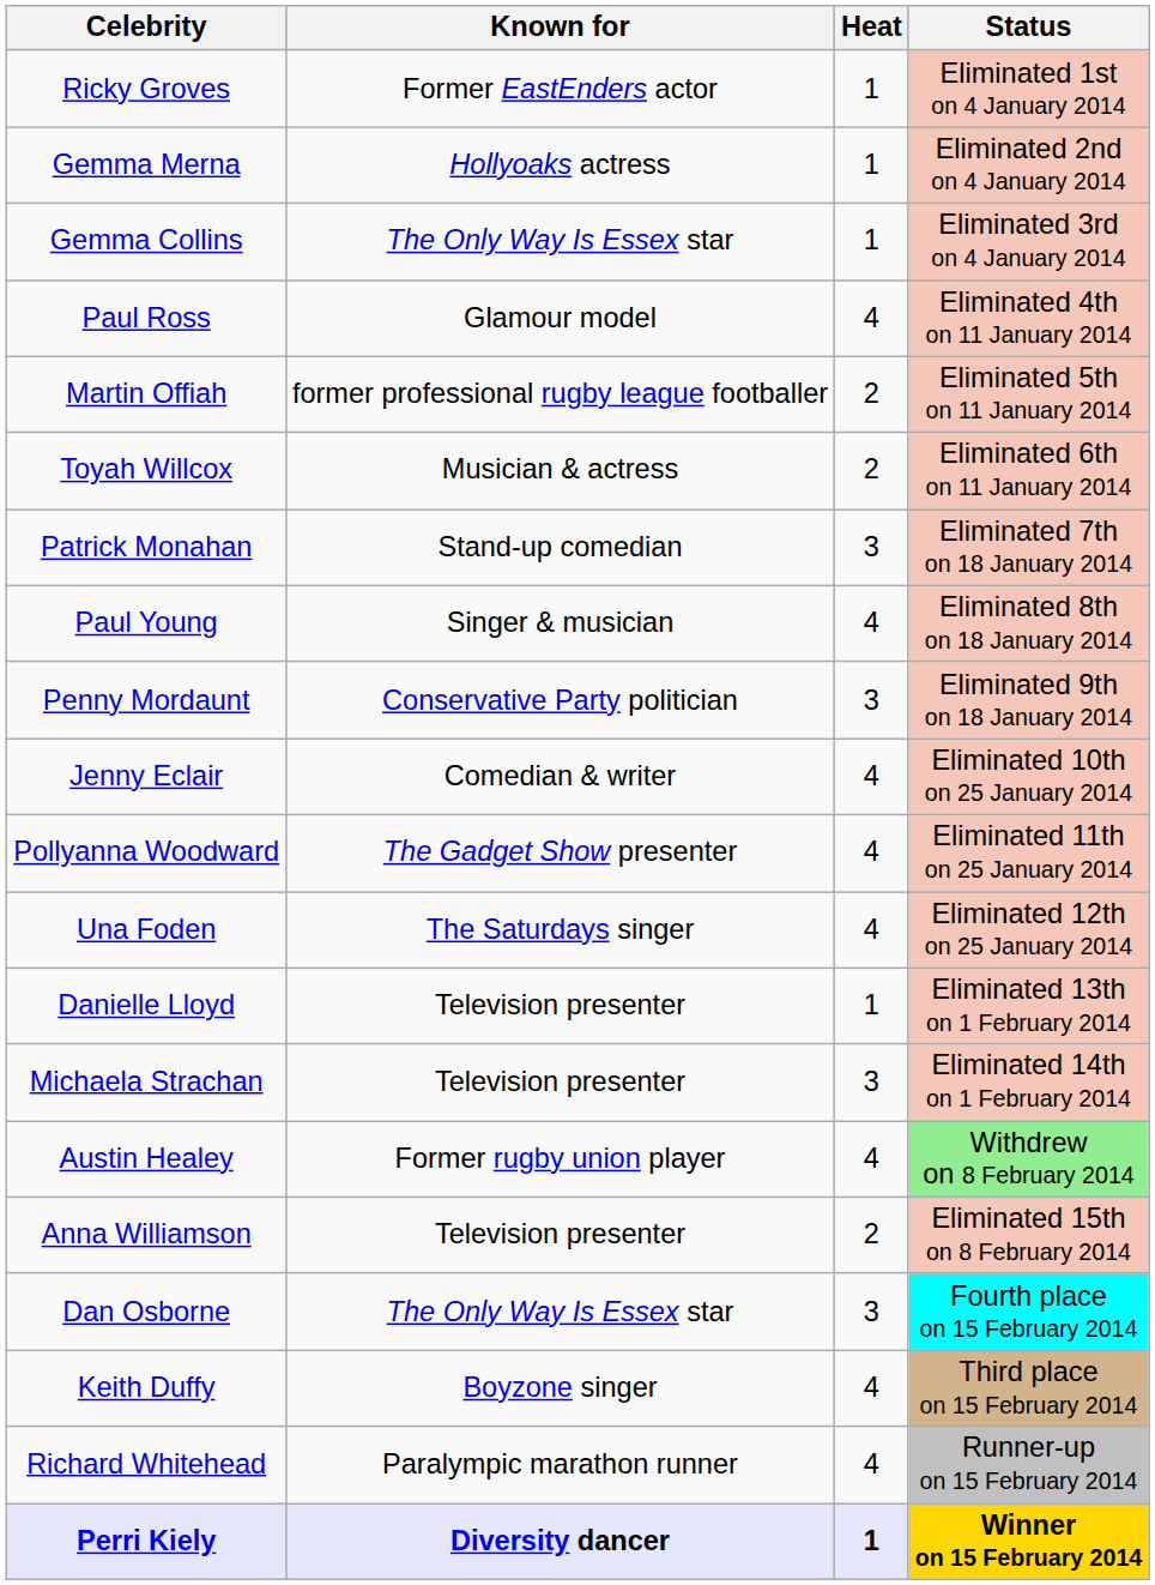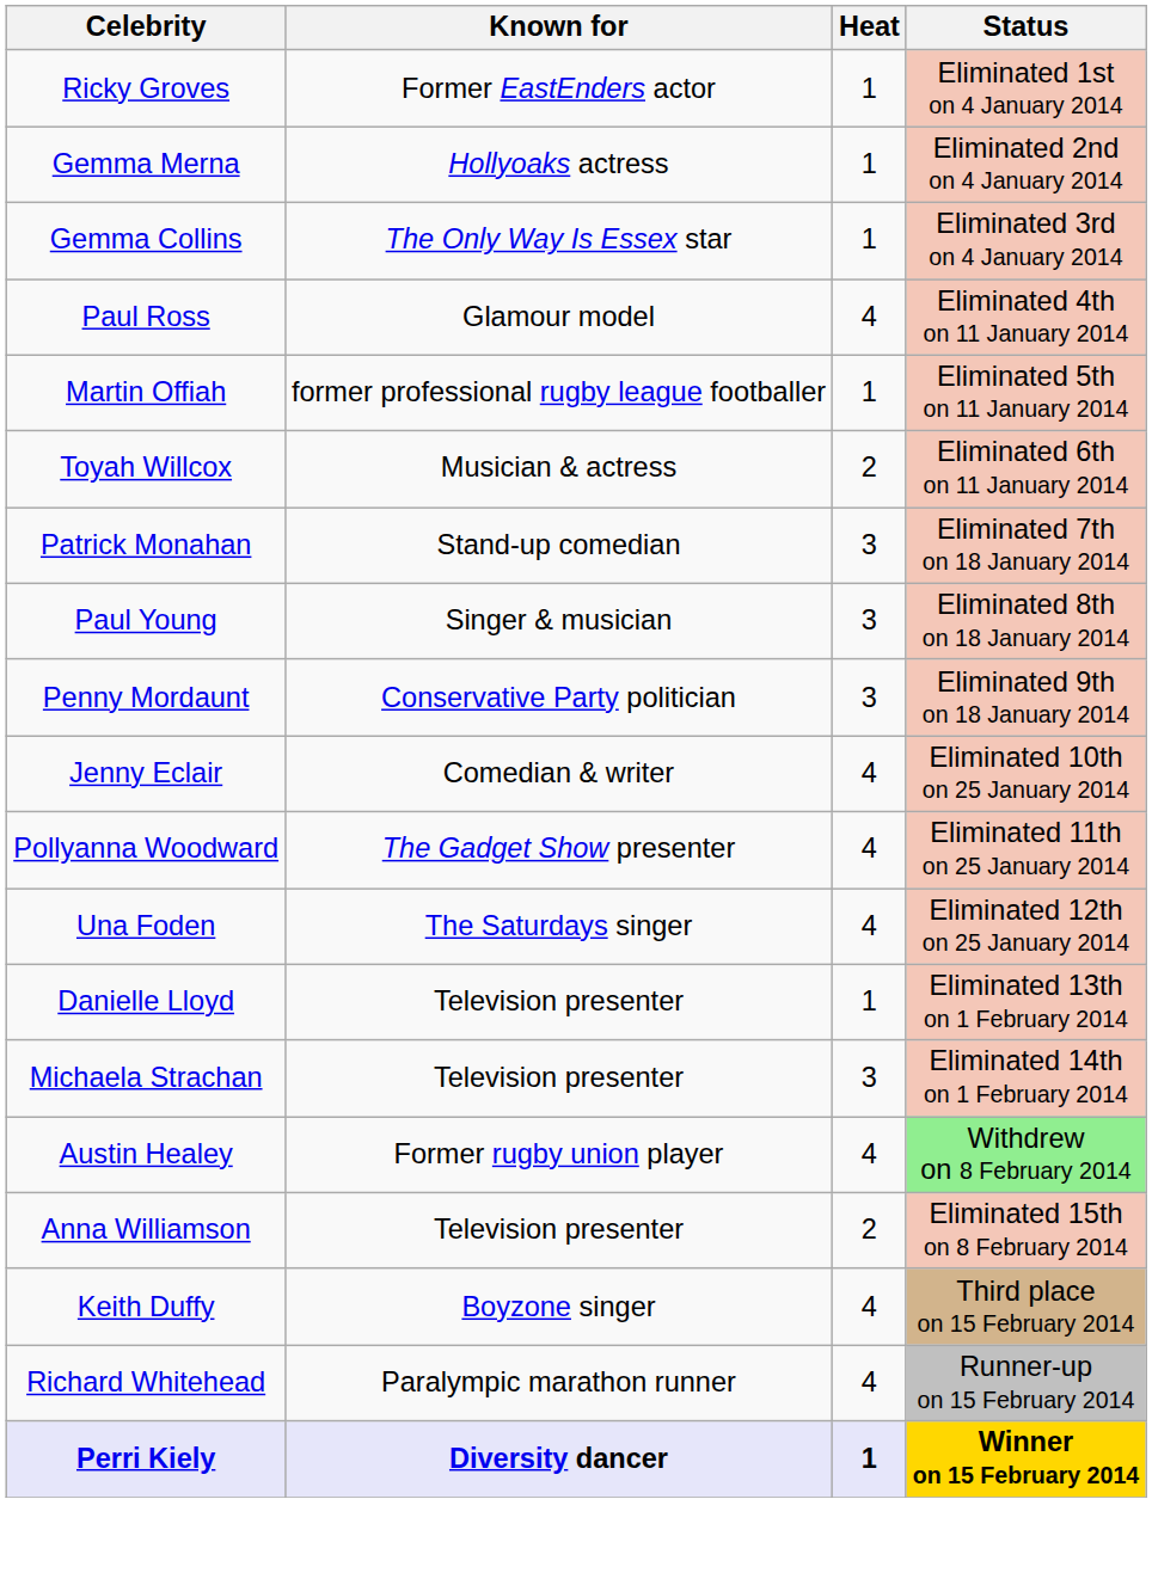Martin Offiah | Heat: 2 -> 1
Paul Young | Heat: 4 -> 3
- row: Dan Osborne | The Only Way Is Essex star | 3 | Fourth place on 15 February 2014
